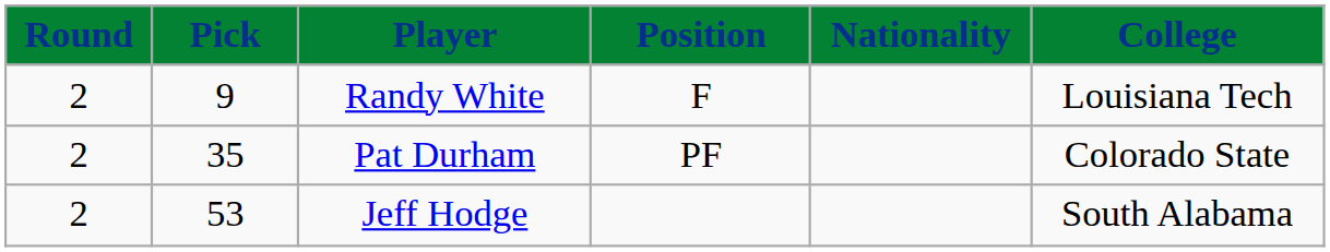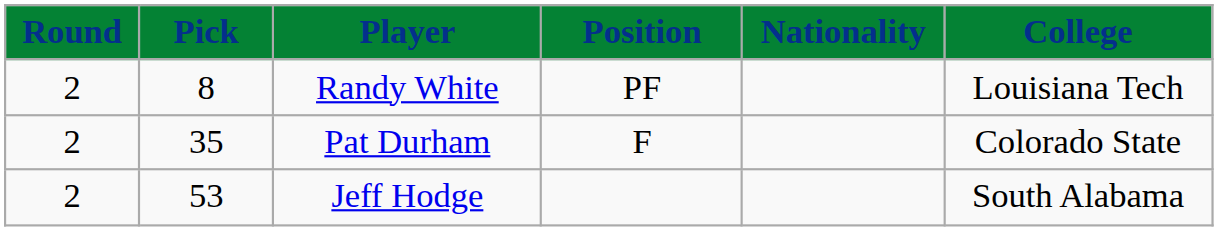Randy White | Pick: 9 -> 8
Randy White | Position: F -> PF
Pat Durham | Position: PF -> F
